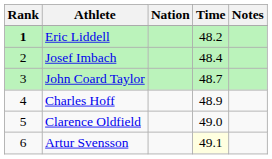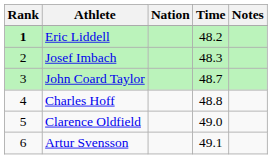Josef Imbach | Time: 48.4 -> 48.3
Charles Hoff | Time: 48.9 -> 48.8
Artur Svensson | Time: lightyellow background -> no background
